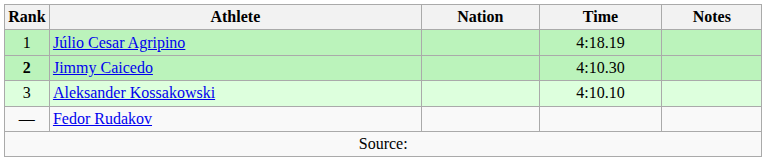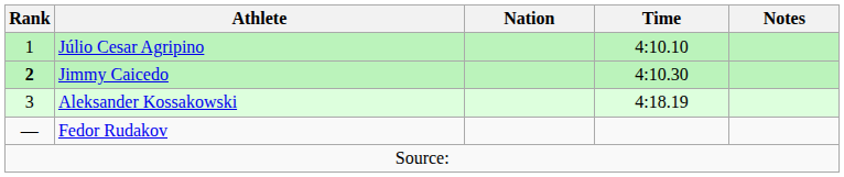Júlio Cesar Agripino | Time: 4:18.19 -> 4:10.10
Aleksander Kossakowski | Time: 4:10.10 -> 4:18.19
